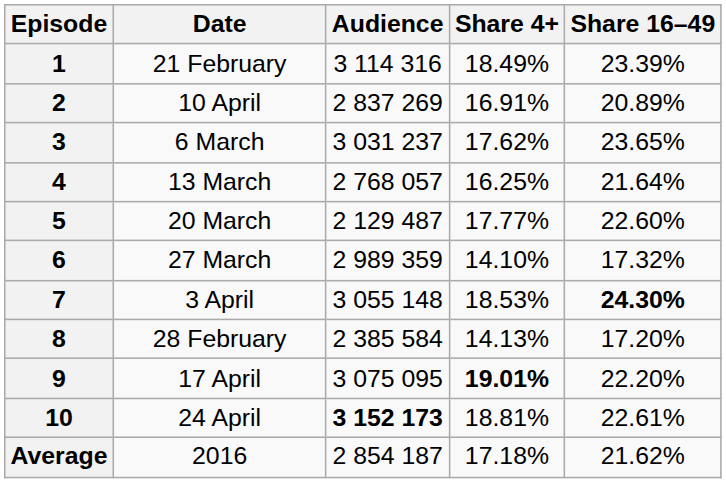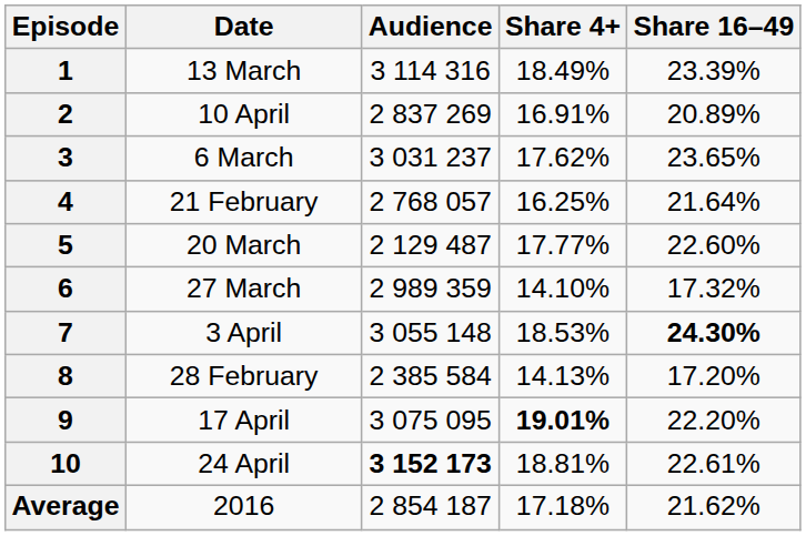1 | Date: 21 February -> 13 March
4 | Date: 13 March -> 21 February
